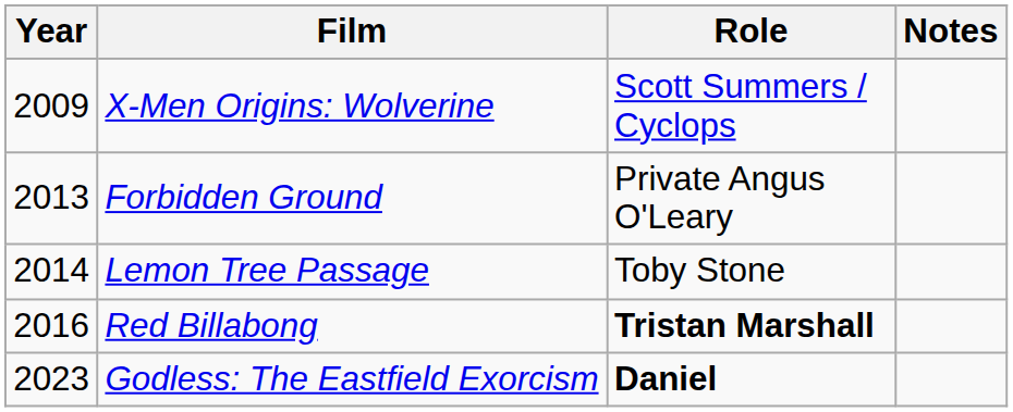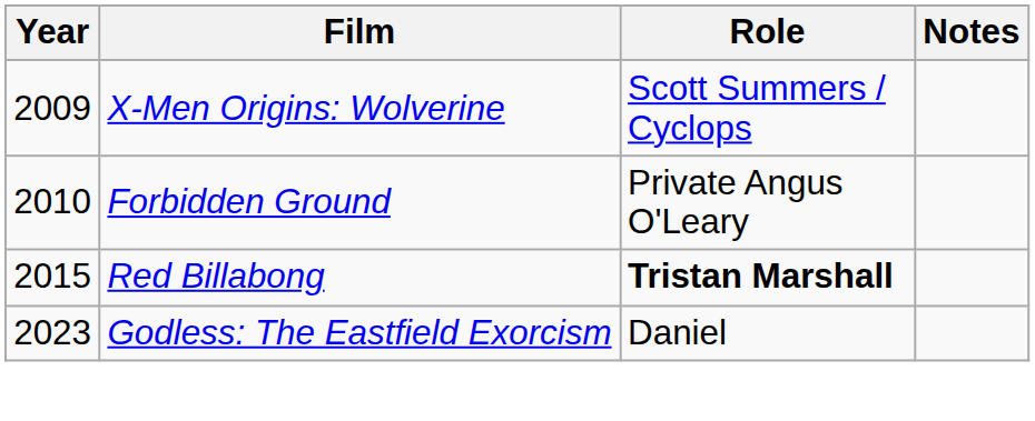Forbidden Ground | Year: 2013 -> 2010
- row: 2014 | Lemon Tree Passage | Toby Stone
Red Billabong | Year: 2016 -> 2015
Godless: The Eastfield Exorcism | Role: bold -> normal
